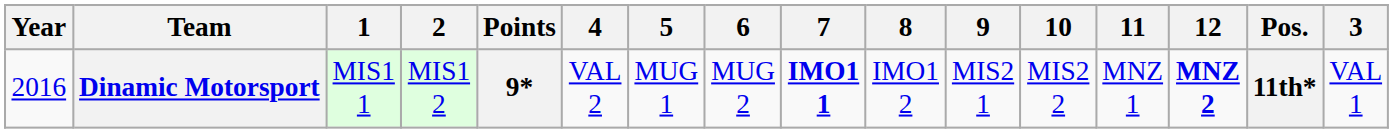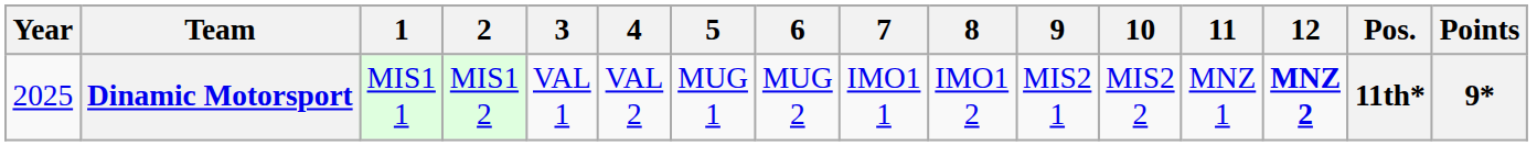columns swapped: 3 <-> Points
Dinamic Motorsport | Year: 2016 -> 2025
Dinamic Motorsport | 7: bold -> normal
